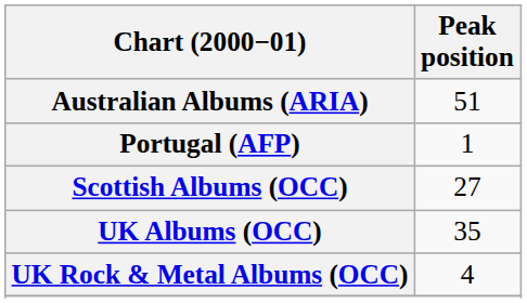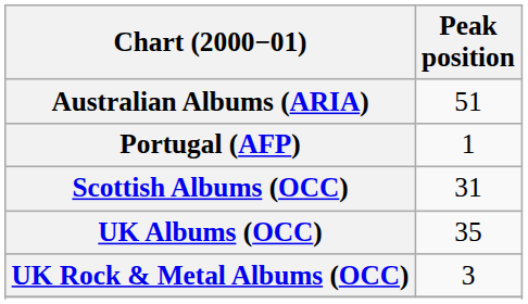Scottish Albums (OCC) | Peak position: 27 -> 31
UK Rock & Metal Albums (OCC) | Peak position: 4 -> 3
